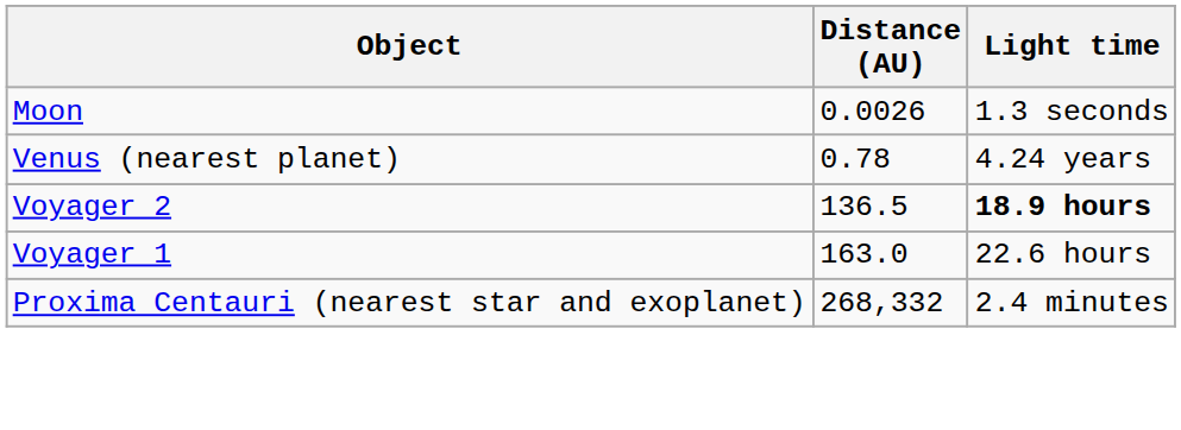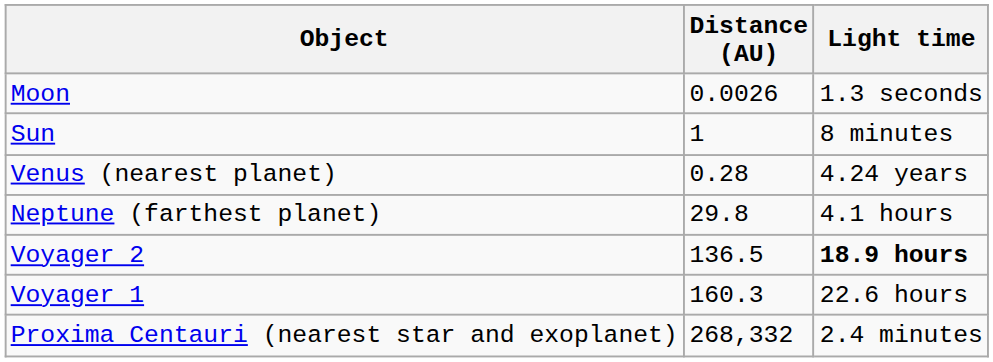+ row: Sun | 1 | 8 minutes
Venus (nearest planet) | Distance (AU): 0.78 -> 0.28
+ row: Neptune (farthest planet) | 29.8 | 4.1 hours
Voyager 1 | Distance (AU): 163.0 -> 160.3
